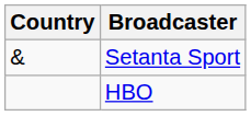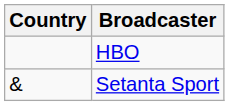rows swapped: Setanta Sport <-> HBO
